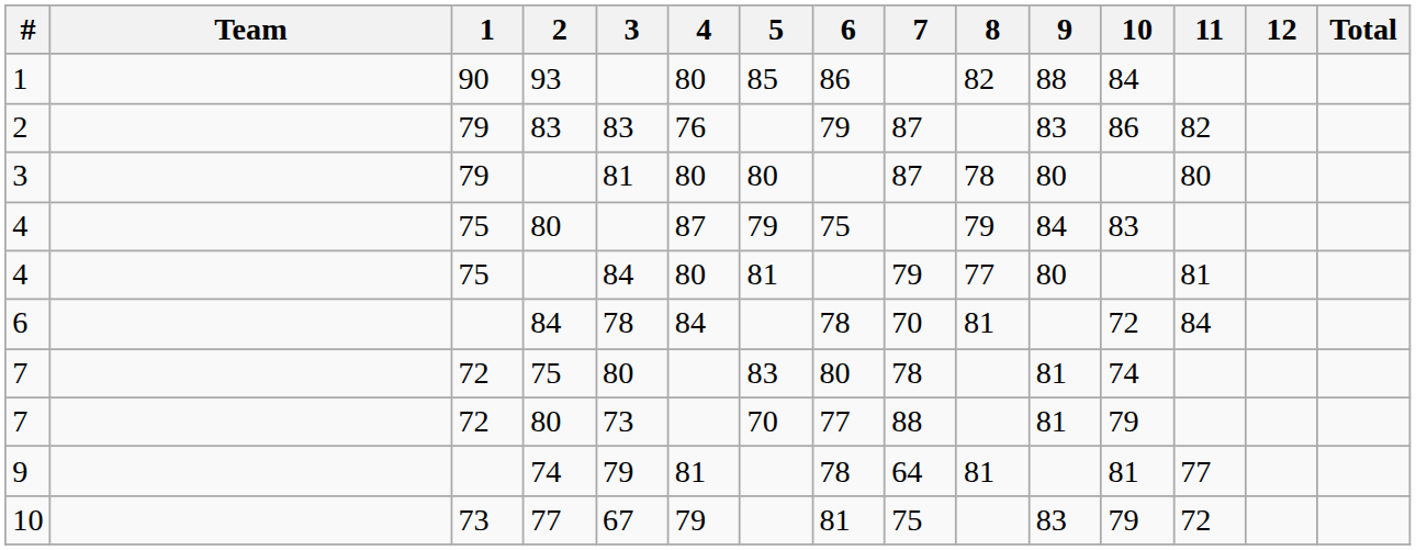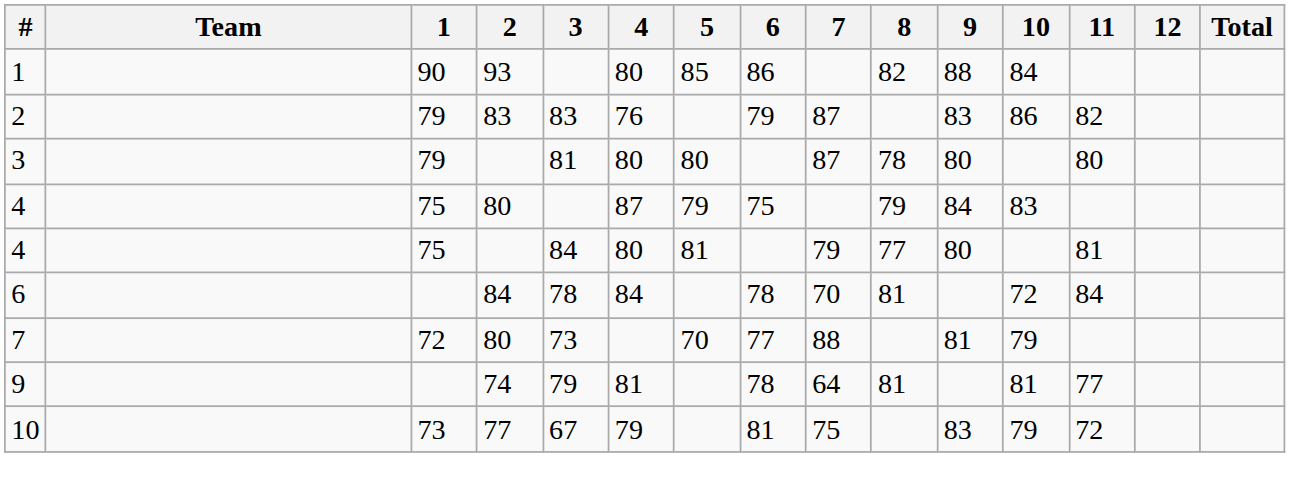- row: 7 | 72 | 75 | 80 | 83 | 80 | 78 | 81 | 74
